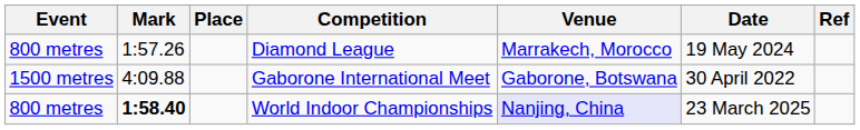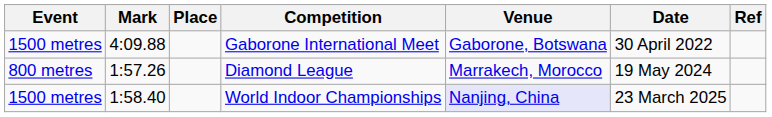rows swapped: Diamond League <-> Gaborone International Meet
World Indoor Championships | Event: 800 metres -> 1500 metres
World Indoor Championships | Mark: bold -> normal
